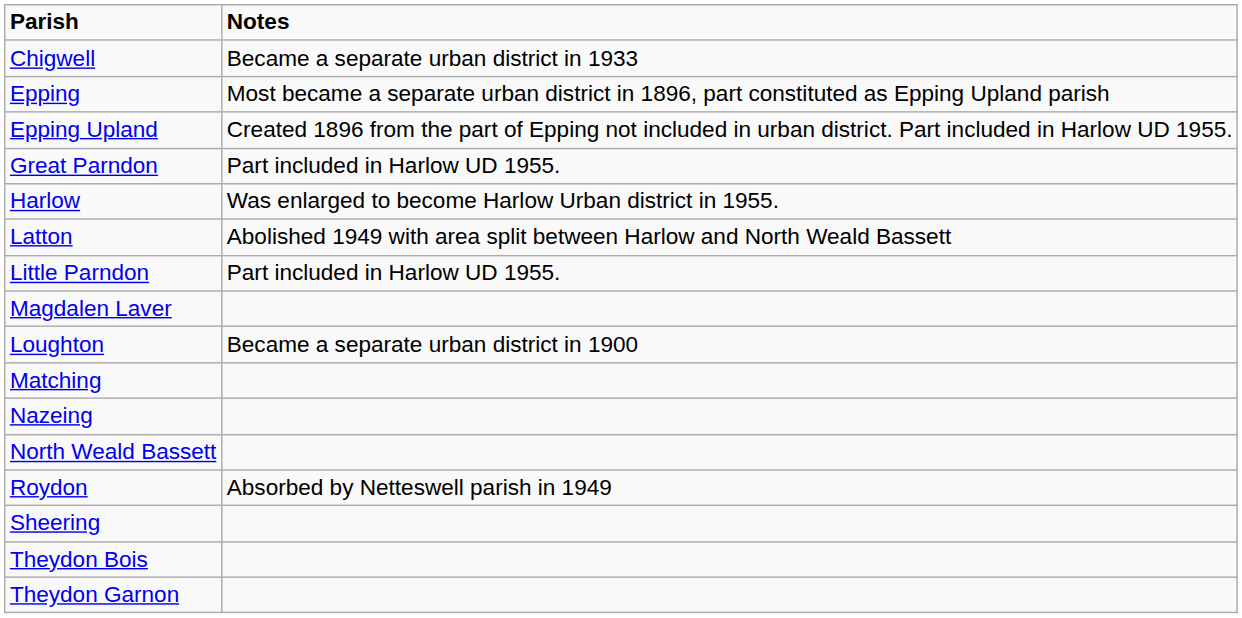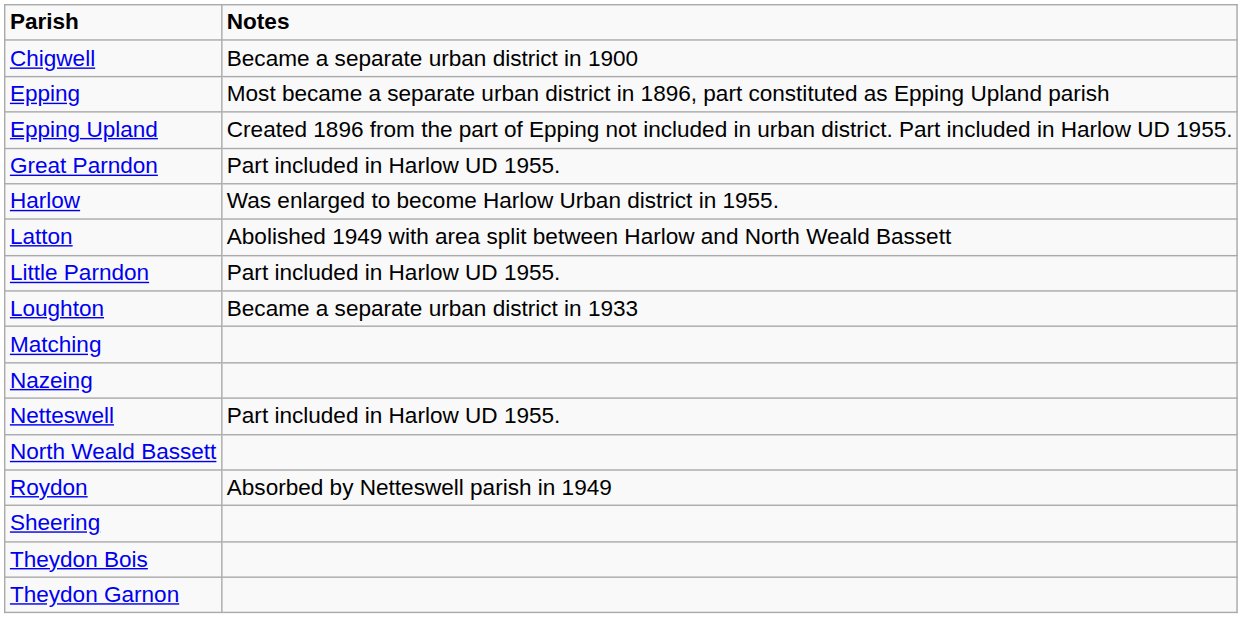Chigwell | Notes: Became a separate urban district in 1933 -> Became a separate urban district in 1900
- row: Magdalen Laver
Loughton | Notes: Became a separate urban district in 1900 -> Became a separate urban district in 1933
+ row: Netteswell | Part included in Harlow UD 1955.
